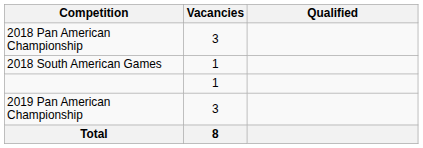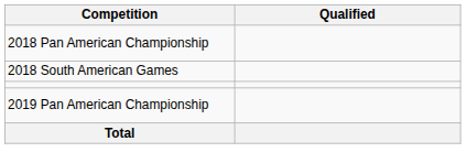- column: Vacancies | 3 | 1 | 1 | 3 | 8
